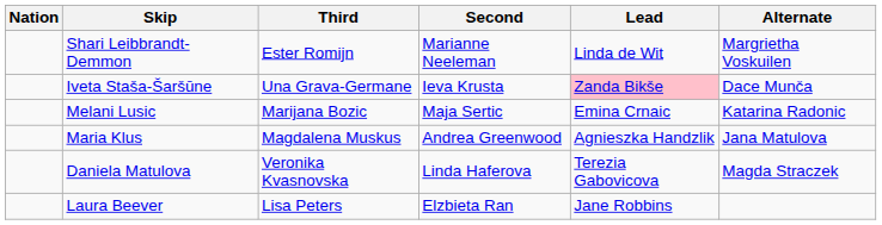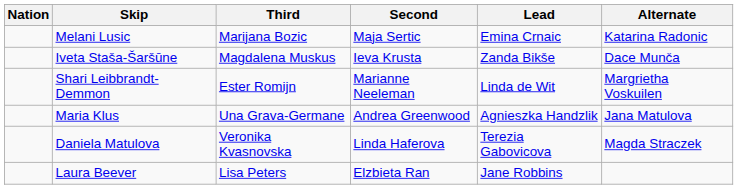rows swapped: Melani Lusic <-> Shari Leibbrandt-Demmon
Iveta Staša-Šaršūne | Third: Una Grava-Germane -> Magdalena Muskus
Iveta Staša-Šaršūne | Lead: pink background -> no background
Maria Klus | Third: Magdalena Muskus -> Una Grava-Germane
